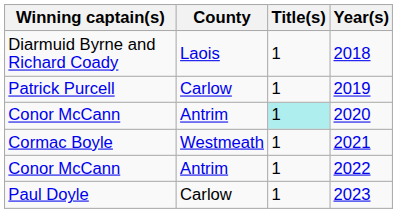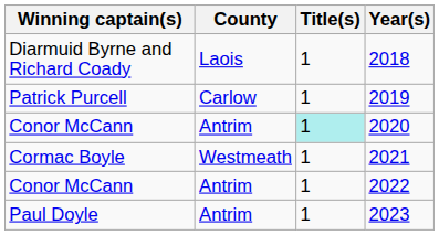2023 | County: Carlow -> Antrim
